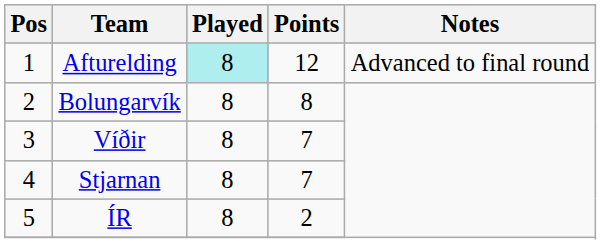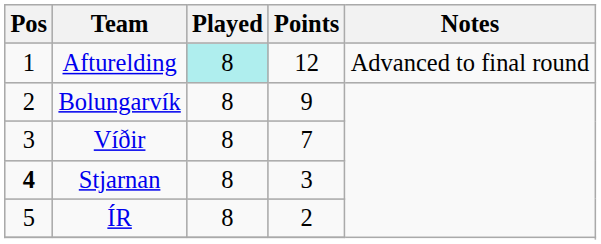Bolungarvík | Points: 8 -> 9
Stjarnan | Pos: normal -> bold
Stjarnan | Points: 7 -> 3
